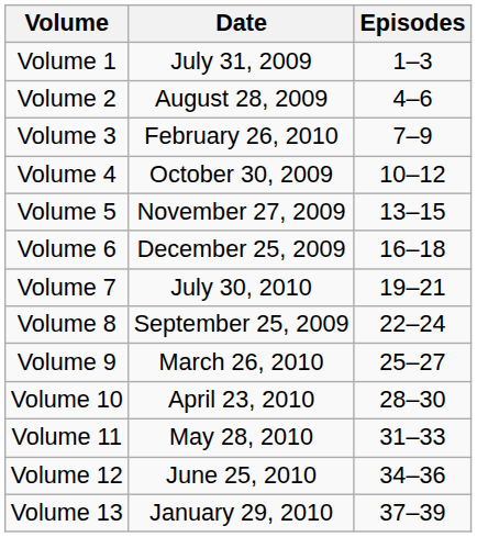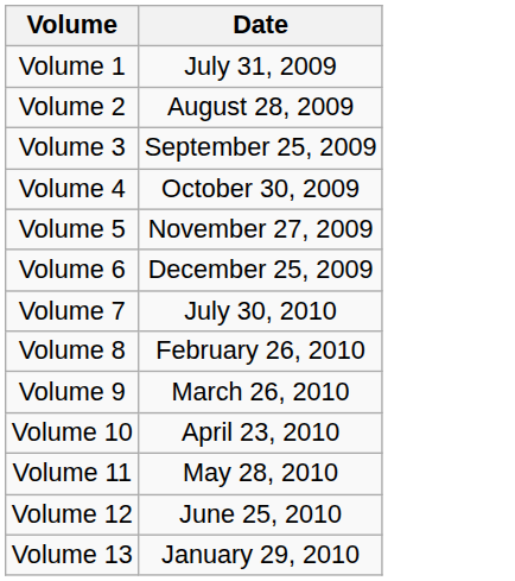- column: Episodes | 1–3 | 4–6 | 7–9 | 10–12 | 13–15 | 16–18 | 19–21 | 22–24 | 25–27 | 28–30 | 31–33 | 34–36 | 37–39
Volume 3 | Date: February 26, 2010 -> September 25, 2009
Volume 8 | Date: September 25, 2009 -> February 26, 2010
